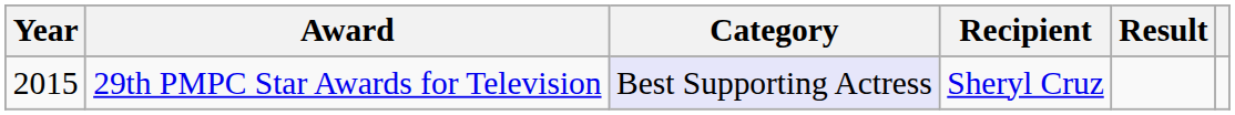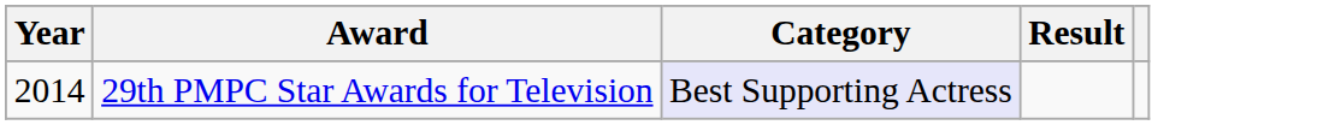- column: Recipient | Sheryl Cruz
29th PMPC Star Awards for Television | Year: 2015 -> 2014
